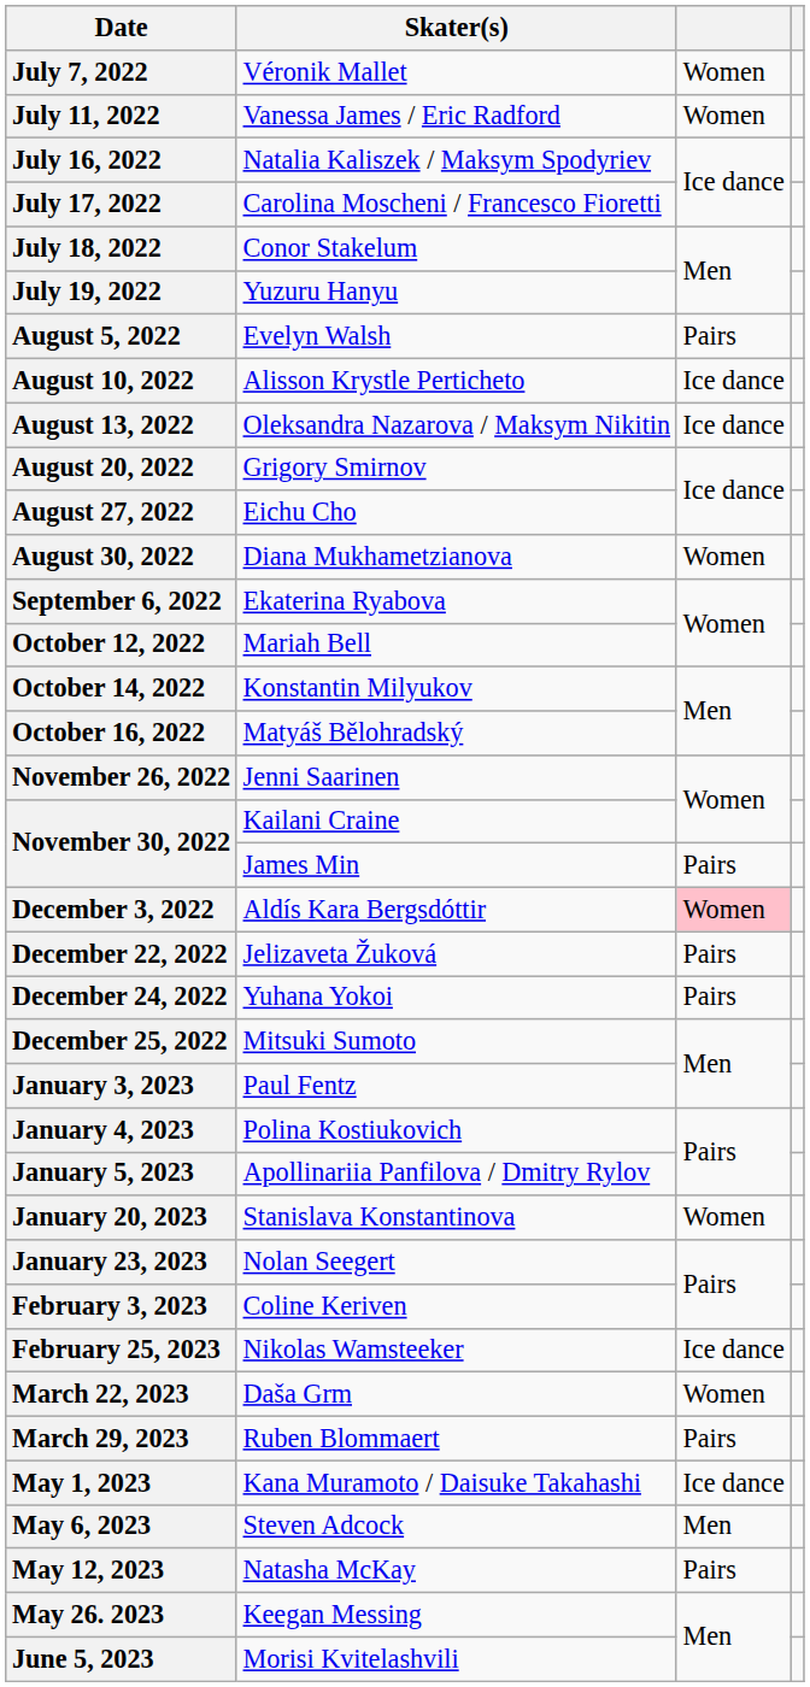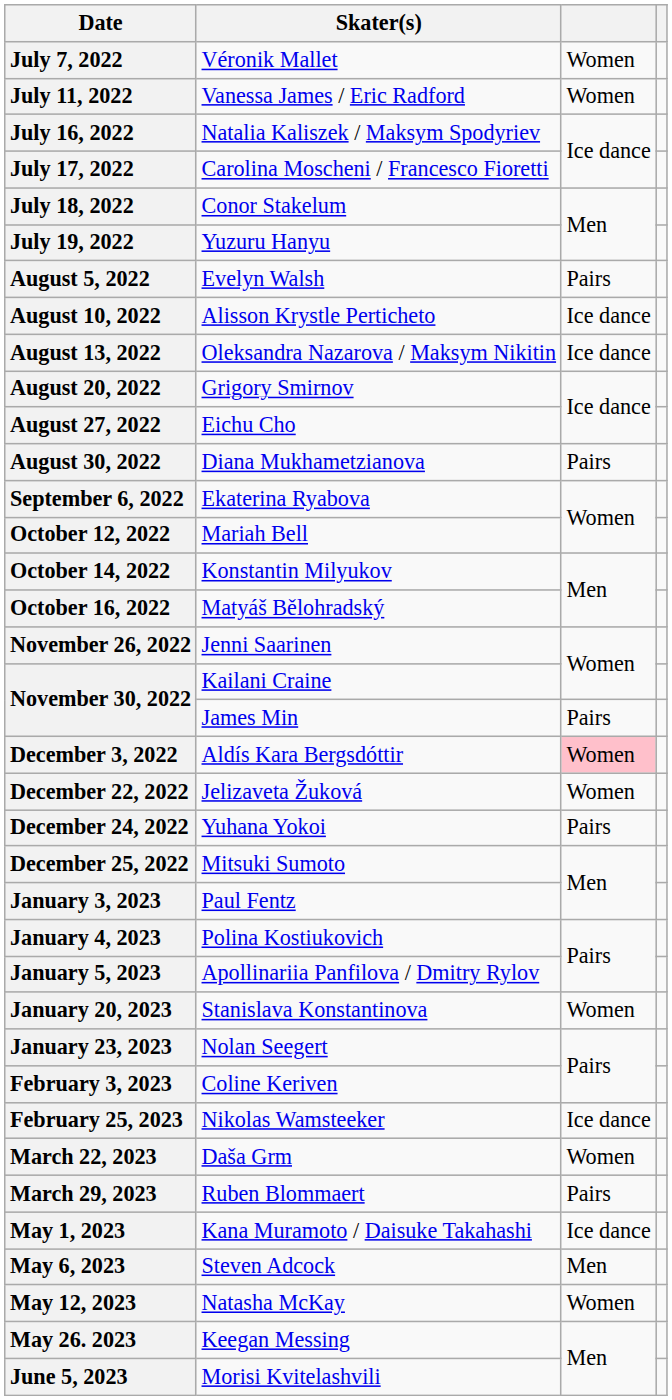August 30, 2022 | column 3: Women -> Pairs
December 22, 2022 | column 3: Pairs -> Women
May 12, 2023 | column 3: Pairs -> Women
